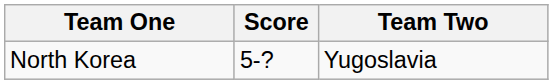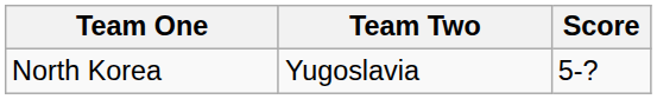columns swapped: Team Two <-> Score
